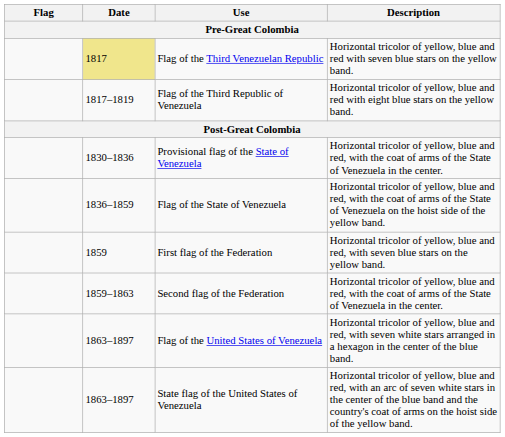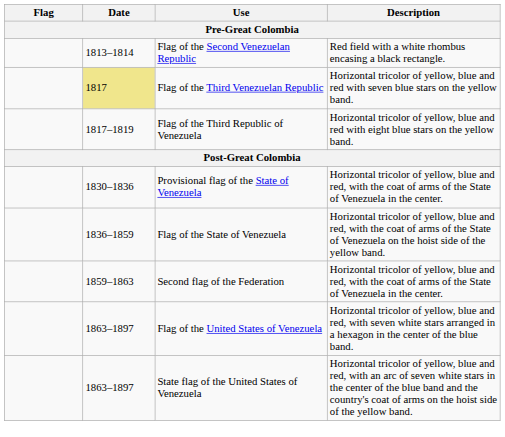+ row: 1813–1814 | Flag of the Second Venezuelan Republic | Red field with a white rhombus encasing a black rectangle.
- row: 1859 | First flag of the Federation | Horizontal tricolor of yellow, blue and red, with seven blue stars on the yellow band.
